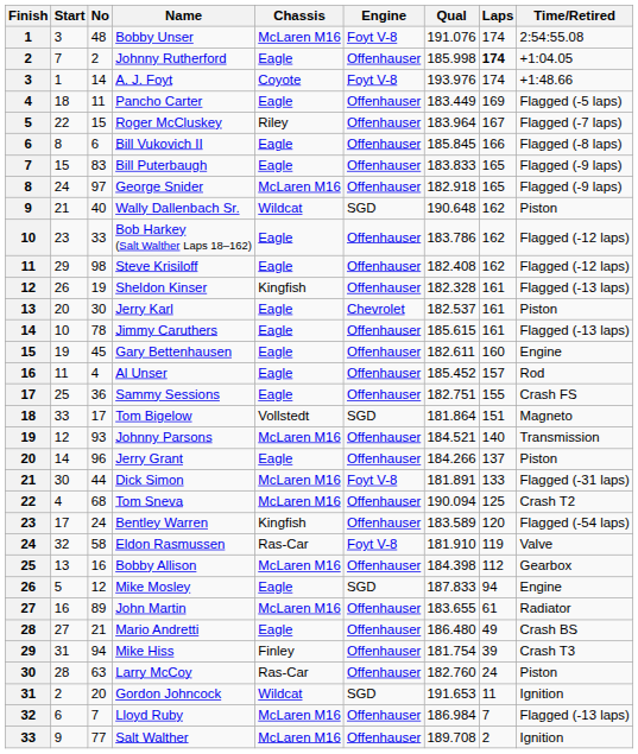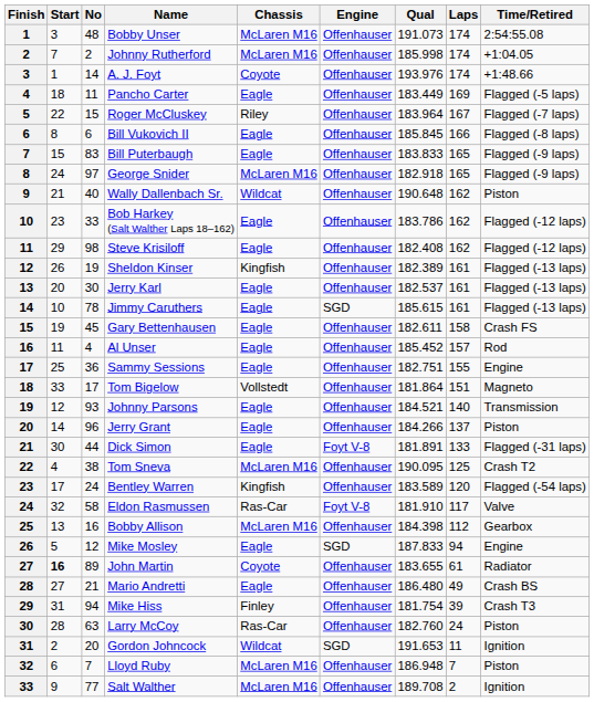Bobby Unser | Engine: Foyt V-8 -> Offenhauser
Bobby Unser | Qual: 191.076 -> 191.073
Johnny Rutherford | Chassis: Eagle -> McLaren M16
Johnny Rutherford | Laps: bold -> normal
A. J. Foyt | Engine: Foyt V-8 -> Offenhauser
Wally Dallenbach Sr. | Engine: SGD -> Offenhauser
Sheldon Kinser | Qual: 182.328 -> 182.389
Jerry Karl | Engine: Chevrolet -> Offenhauser
Jerry Karl | Time/Retired: Piston -> Flagged (-13 laps)
Jimmy Caruthers | Engine: Offenhauser -> SGD
Gary Bettenhausen | Laps: 160 -> 158
Gary Bettenhausen | Time/Retired: Engine -> Crash FS
Sammy Sessions | Time/Retired: Crash FS -> Engine
Tom Bigelow | Engine: SGD -> Offenhauser
Johnny Parsons | Chassis: McLaren M16 -> Eagle
Dick Simon | Chassis: McLaren M16 -> Eagle
Tom Sneva | No: 68 -> 38
Tom Sneva | Qual: 190.094 -> 190.095
Eldon Rasmussen | Laps: 119 -> 117
John Martin | Start: normal -> bold
John Martin | Chassis: McLaren M16 -> Coyote
Lloyd Ruby | Qual: 186.984 -> 186.948
Lloyd Ruby | Time/Retired: Flagged (-13 laps) -> Piston
